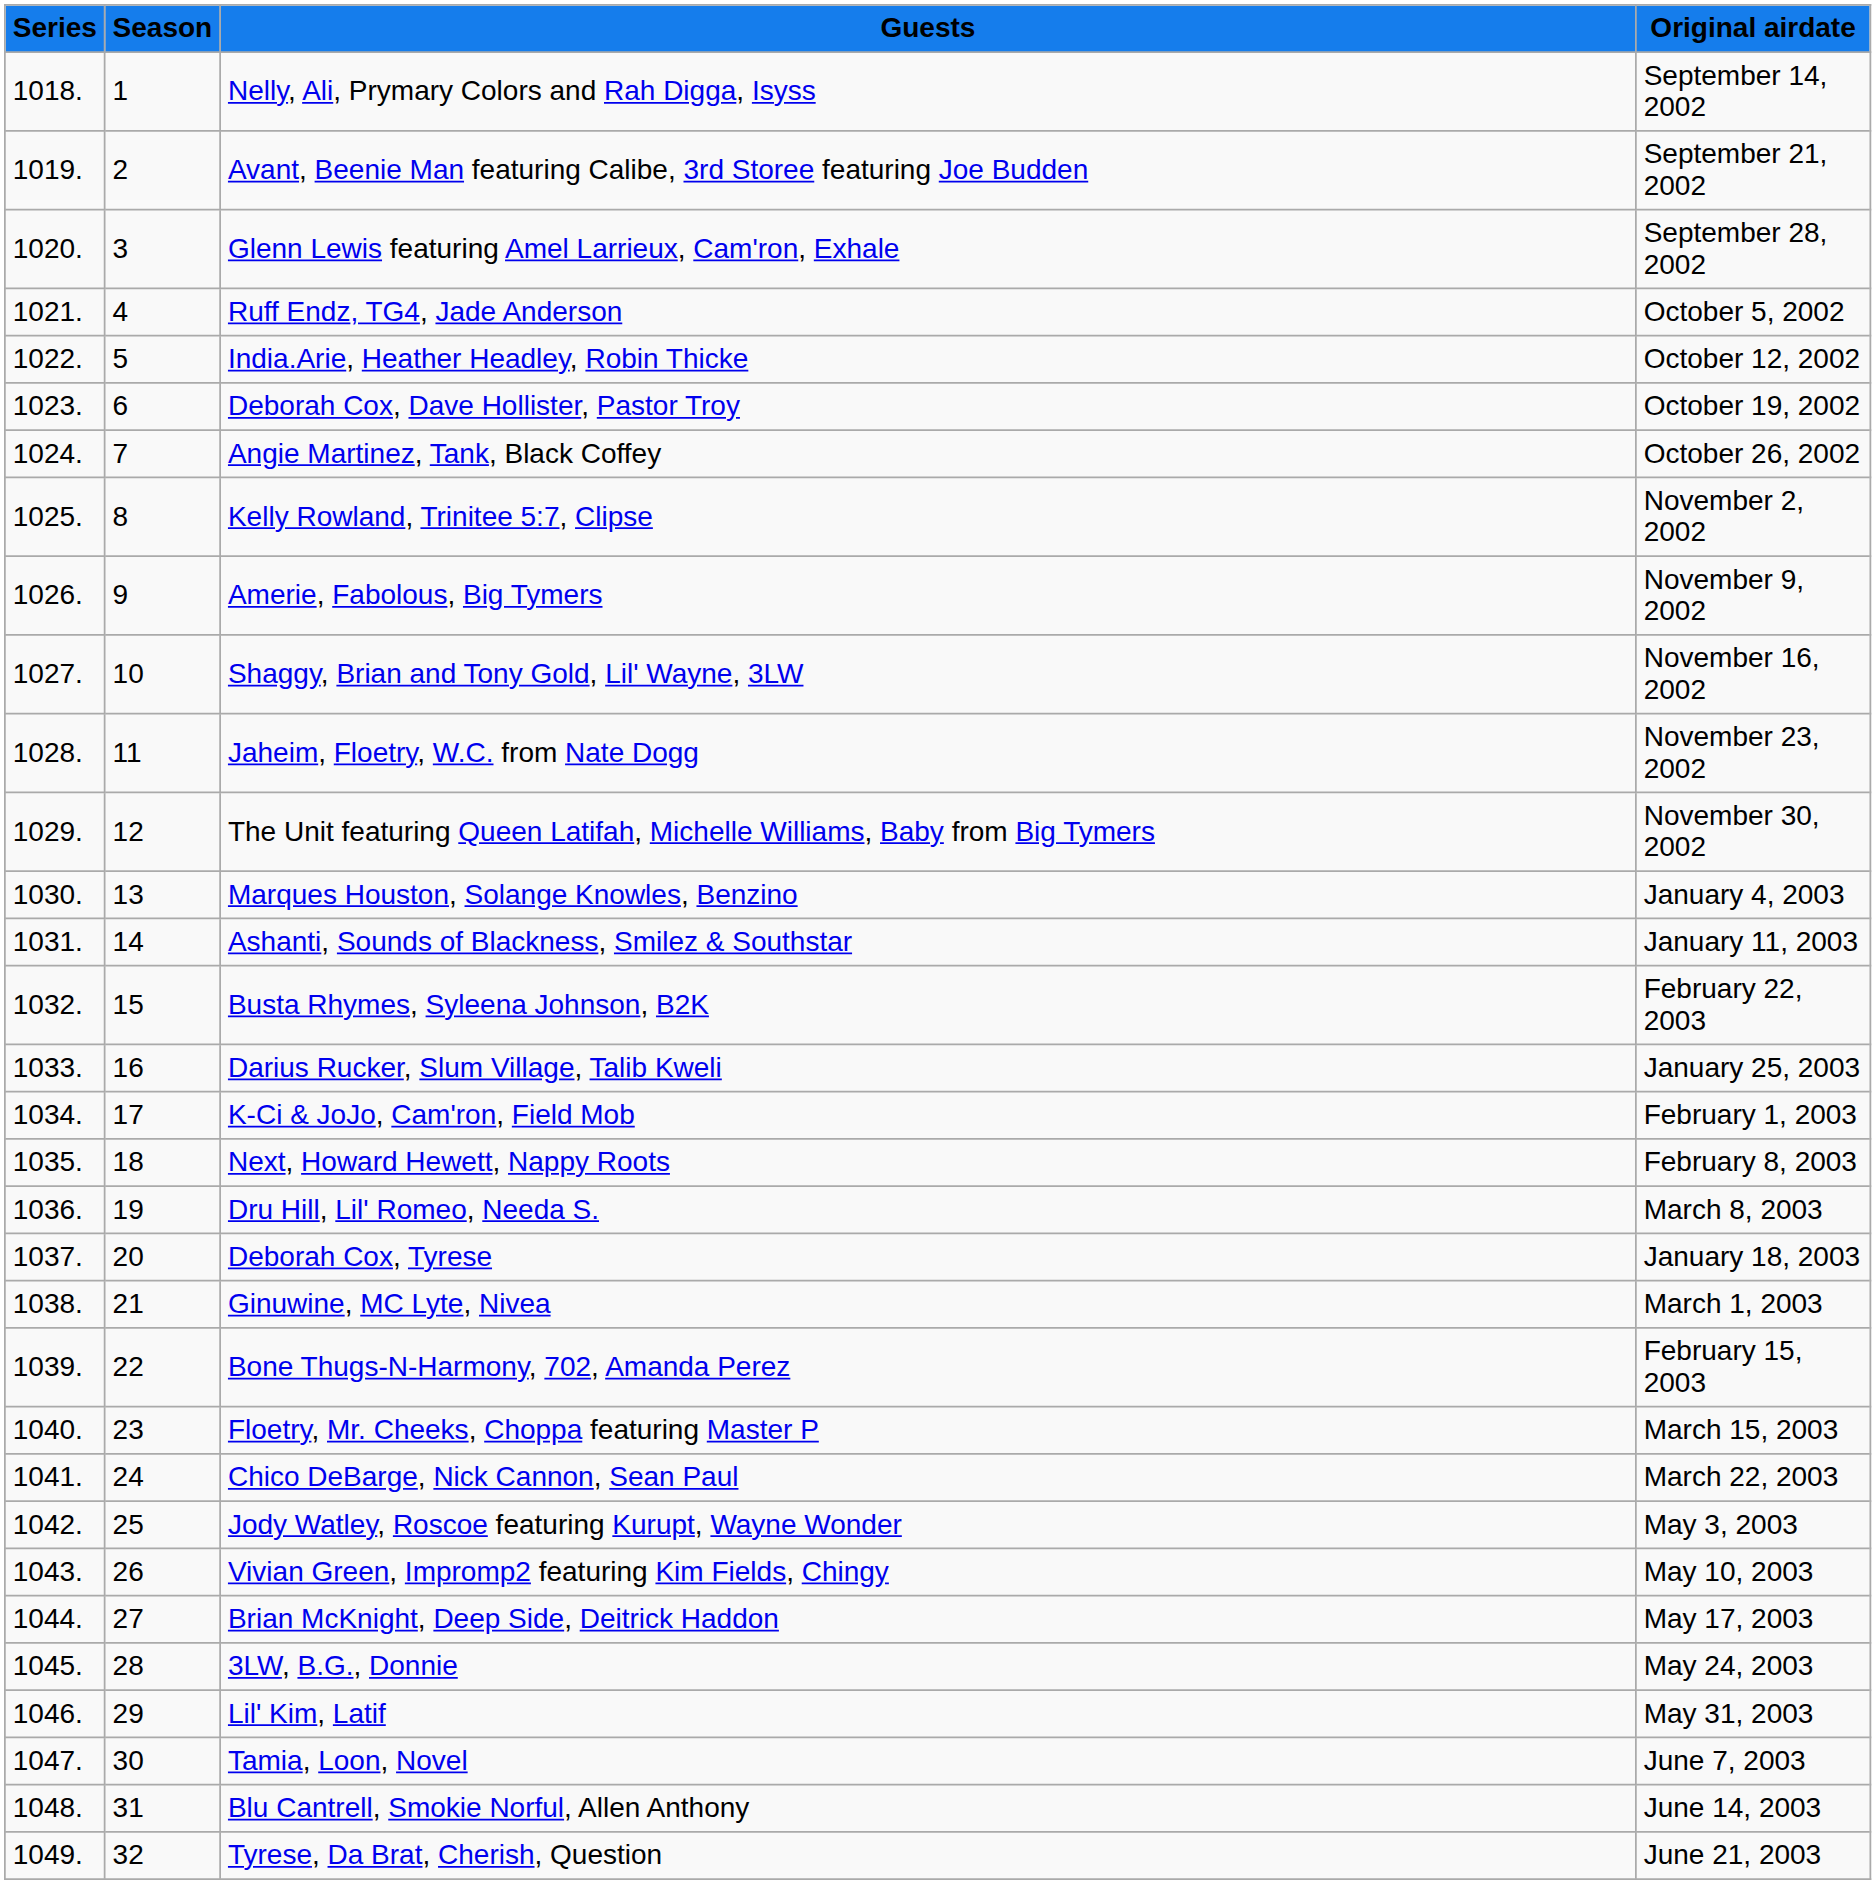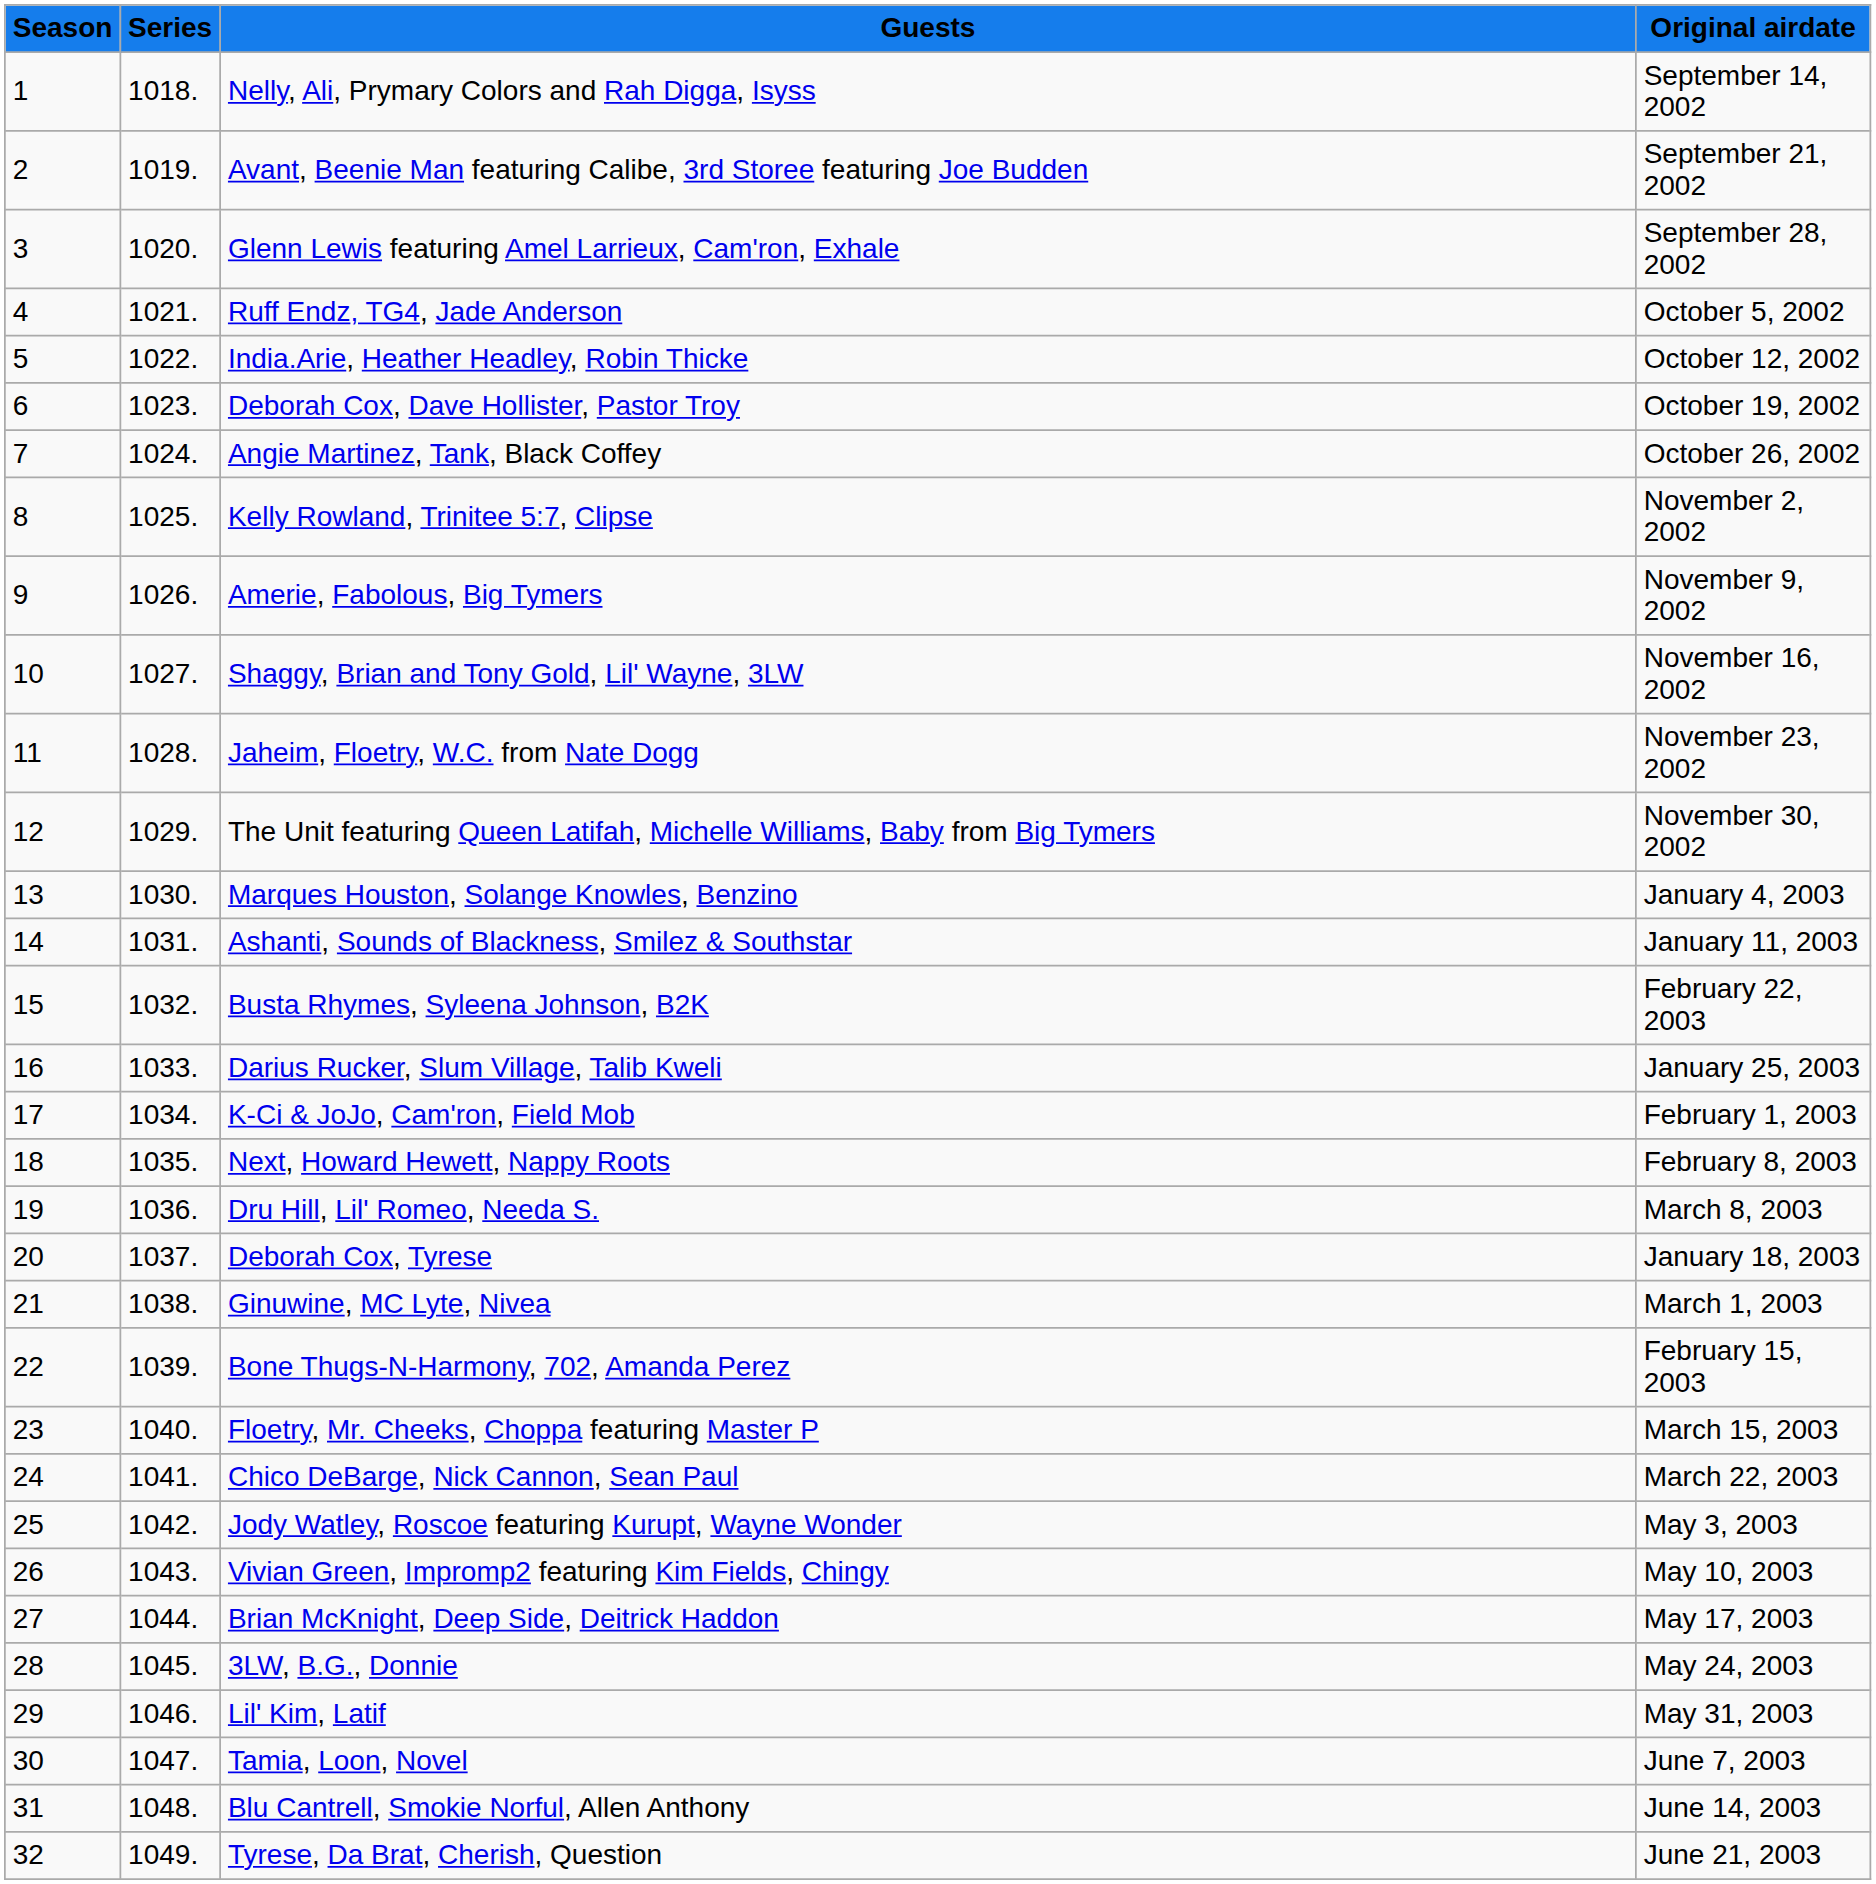columns swapped: Season <-> Series
